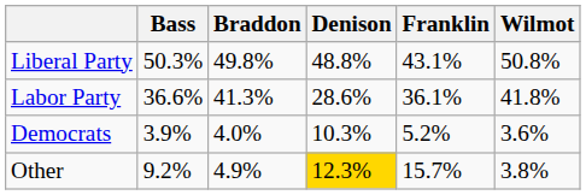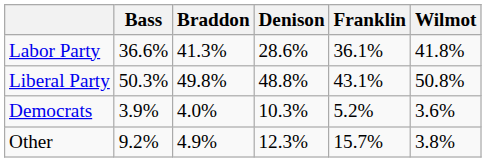rows swapped: Labor Party <-> Liberal Party
Other | Denison: gold background -> no background
